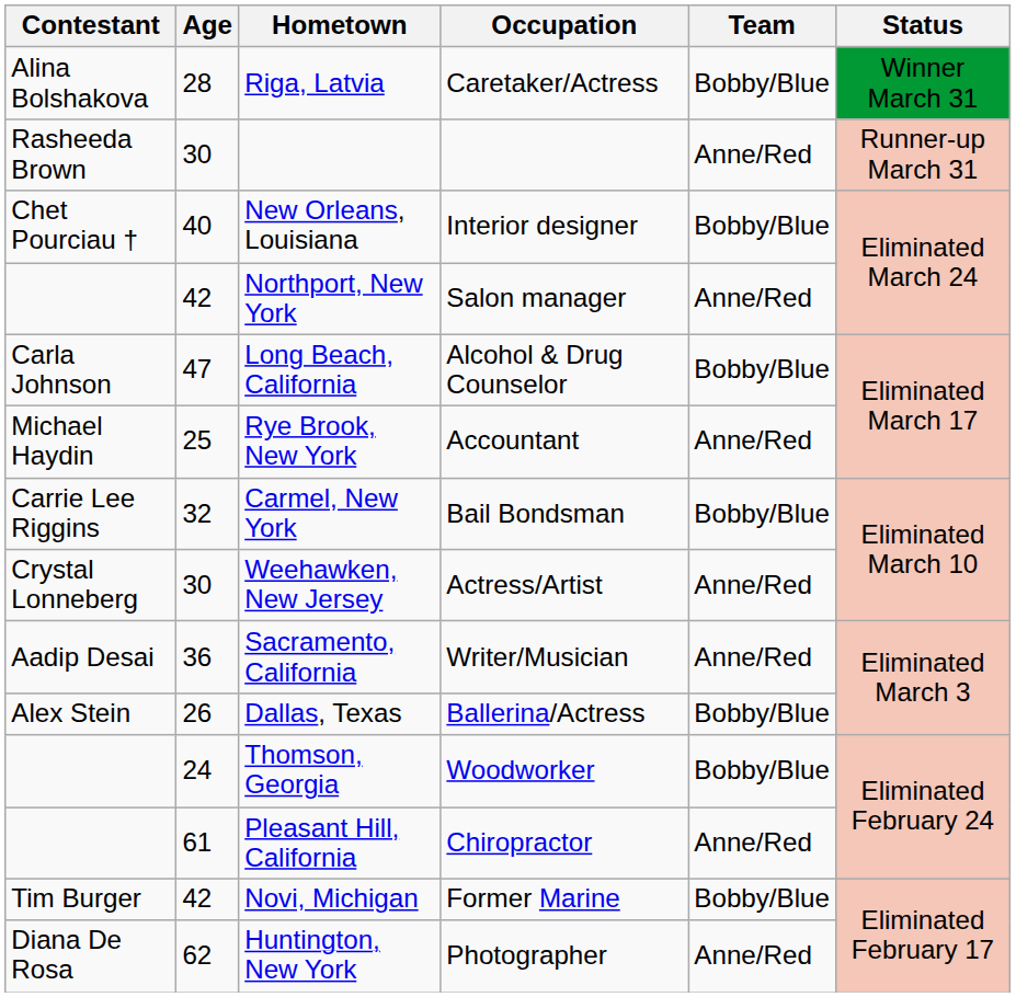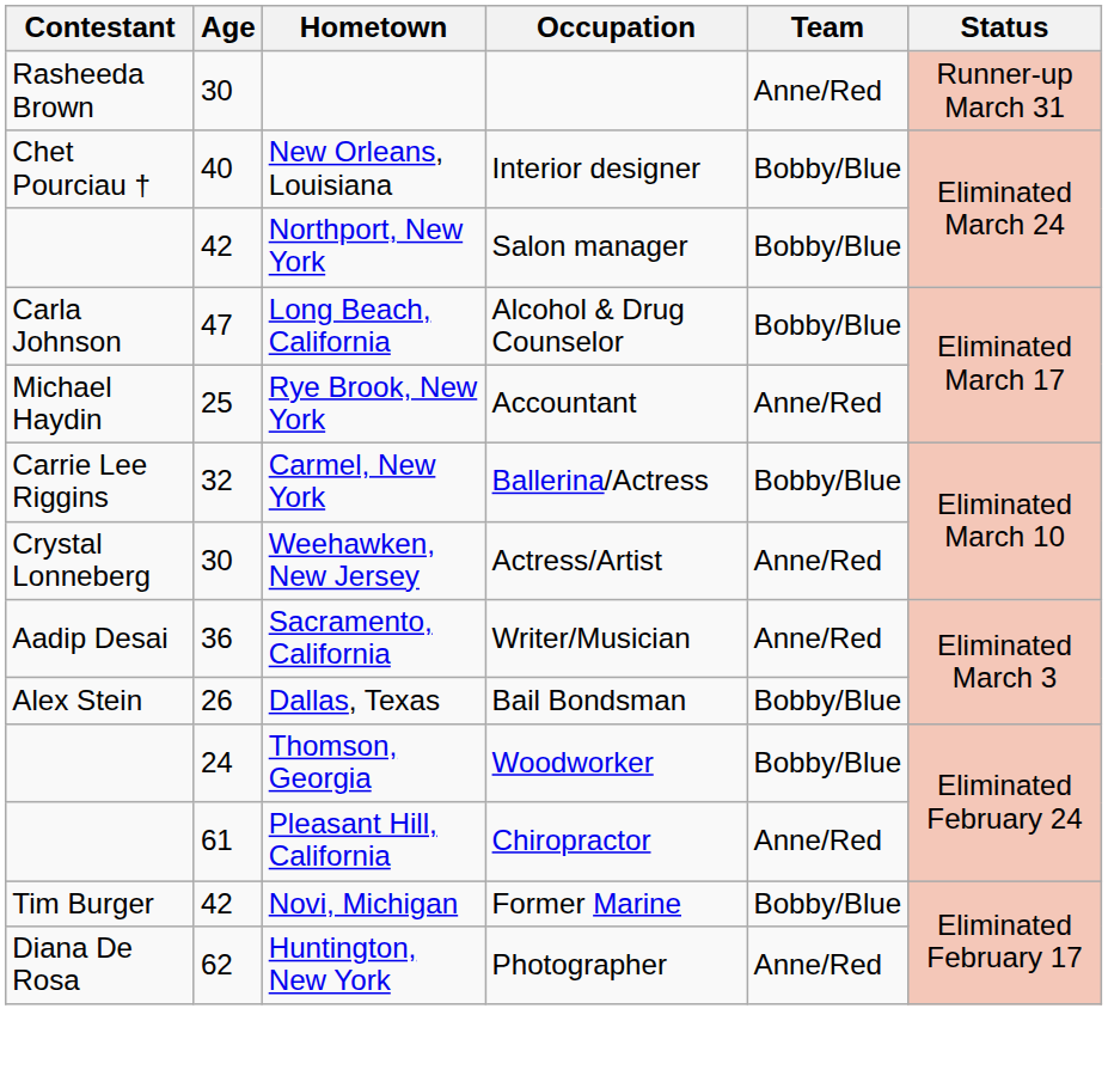- row: Alina Bolshakova | 28 | Riga, Latvia | Caretaker/Actress | Bobby/Blue | Winner March 31
Northport, New York | Team: Anne/Red -> Bobby/Blue
Carmel, New York | Occupation: Bail Bondsman -> Ballerina/Actress
Dallas, Texas | Occupation: Ballerina/Actress -> Bail Bondsman
